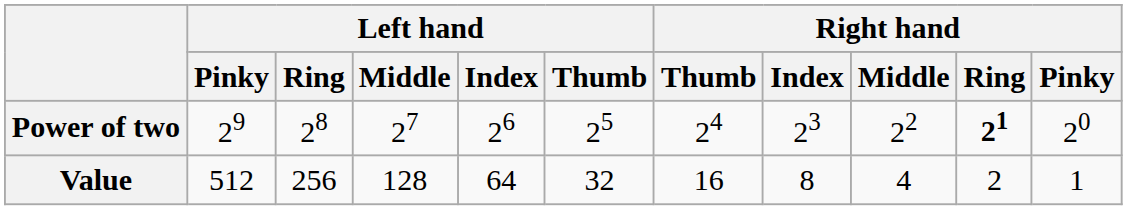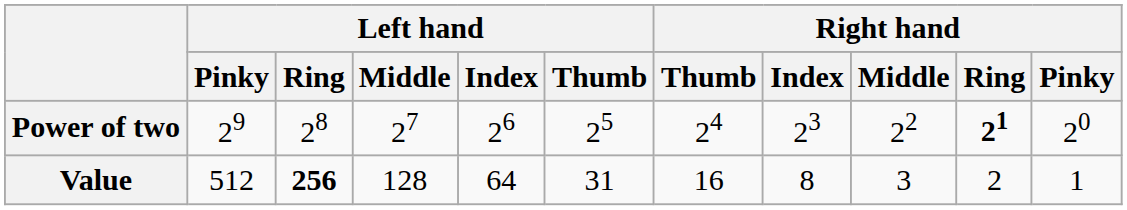Value | Left hand / Ring: normal -> bold
Value | Left hand / Thumb: 32 -> 31
Value | Right hand / Middle: 4 -> 3
